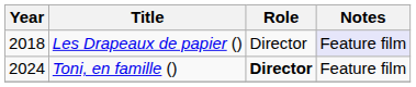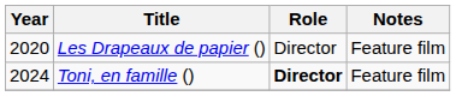Les Drapeaux de papier () | Year: 2018 -> 2020
Les Drapeaux de papier () | Notes: lavender background -> no background
